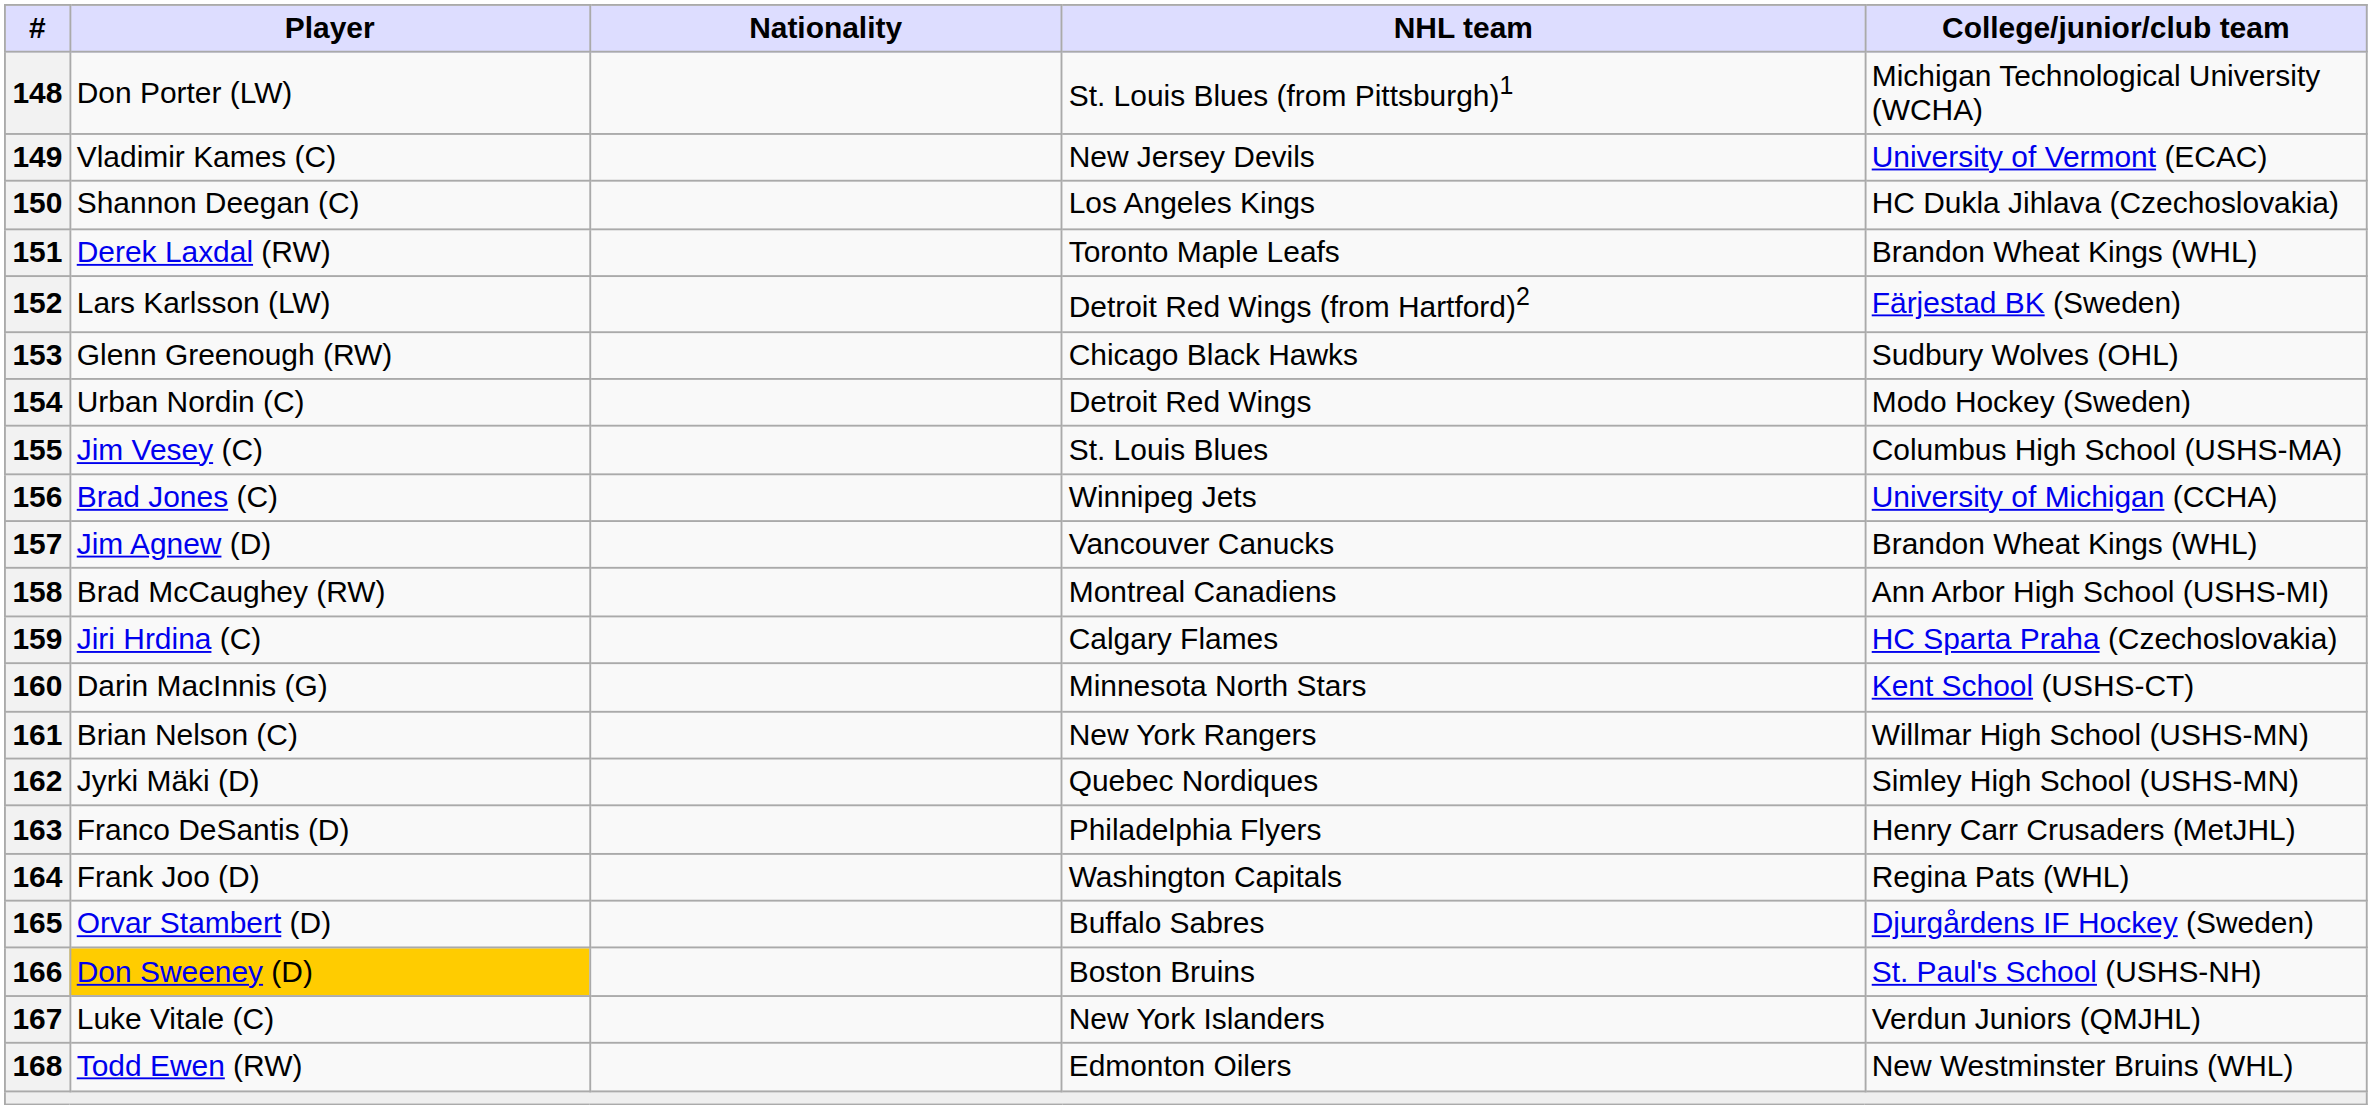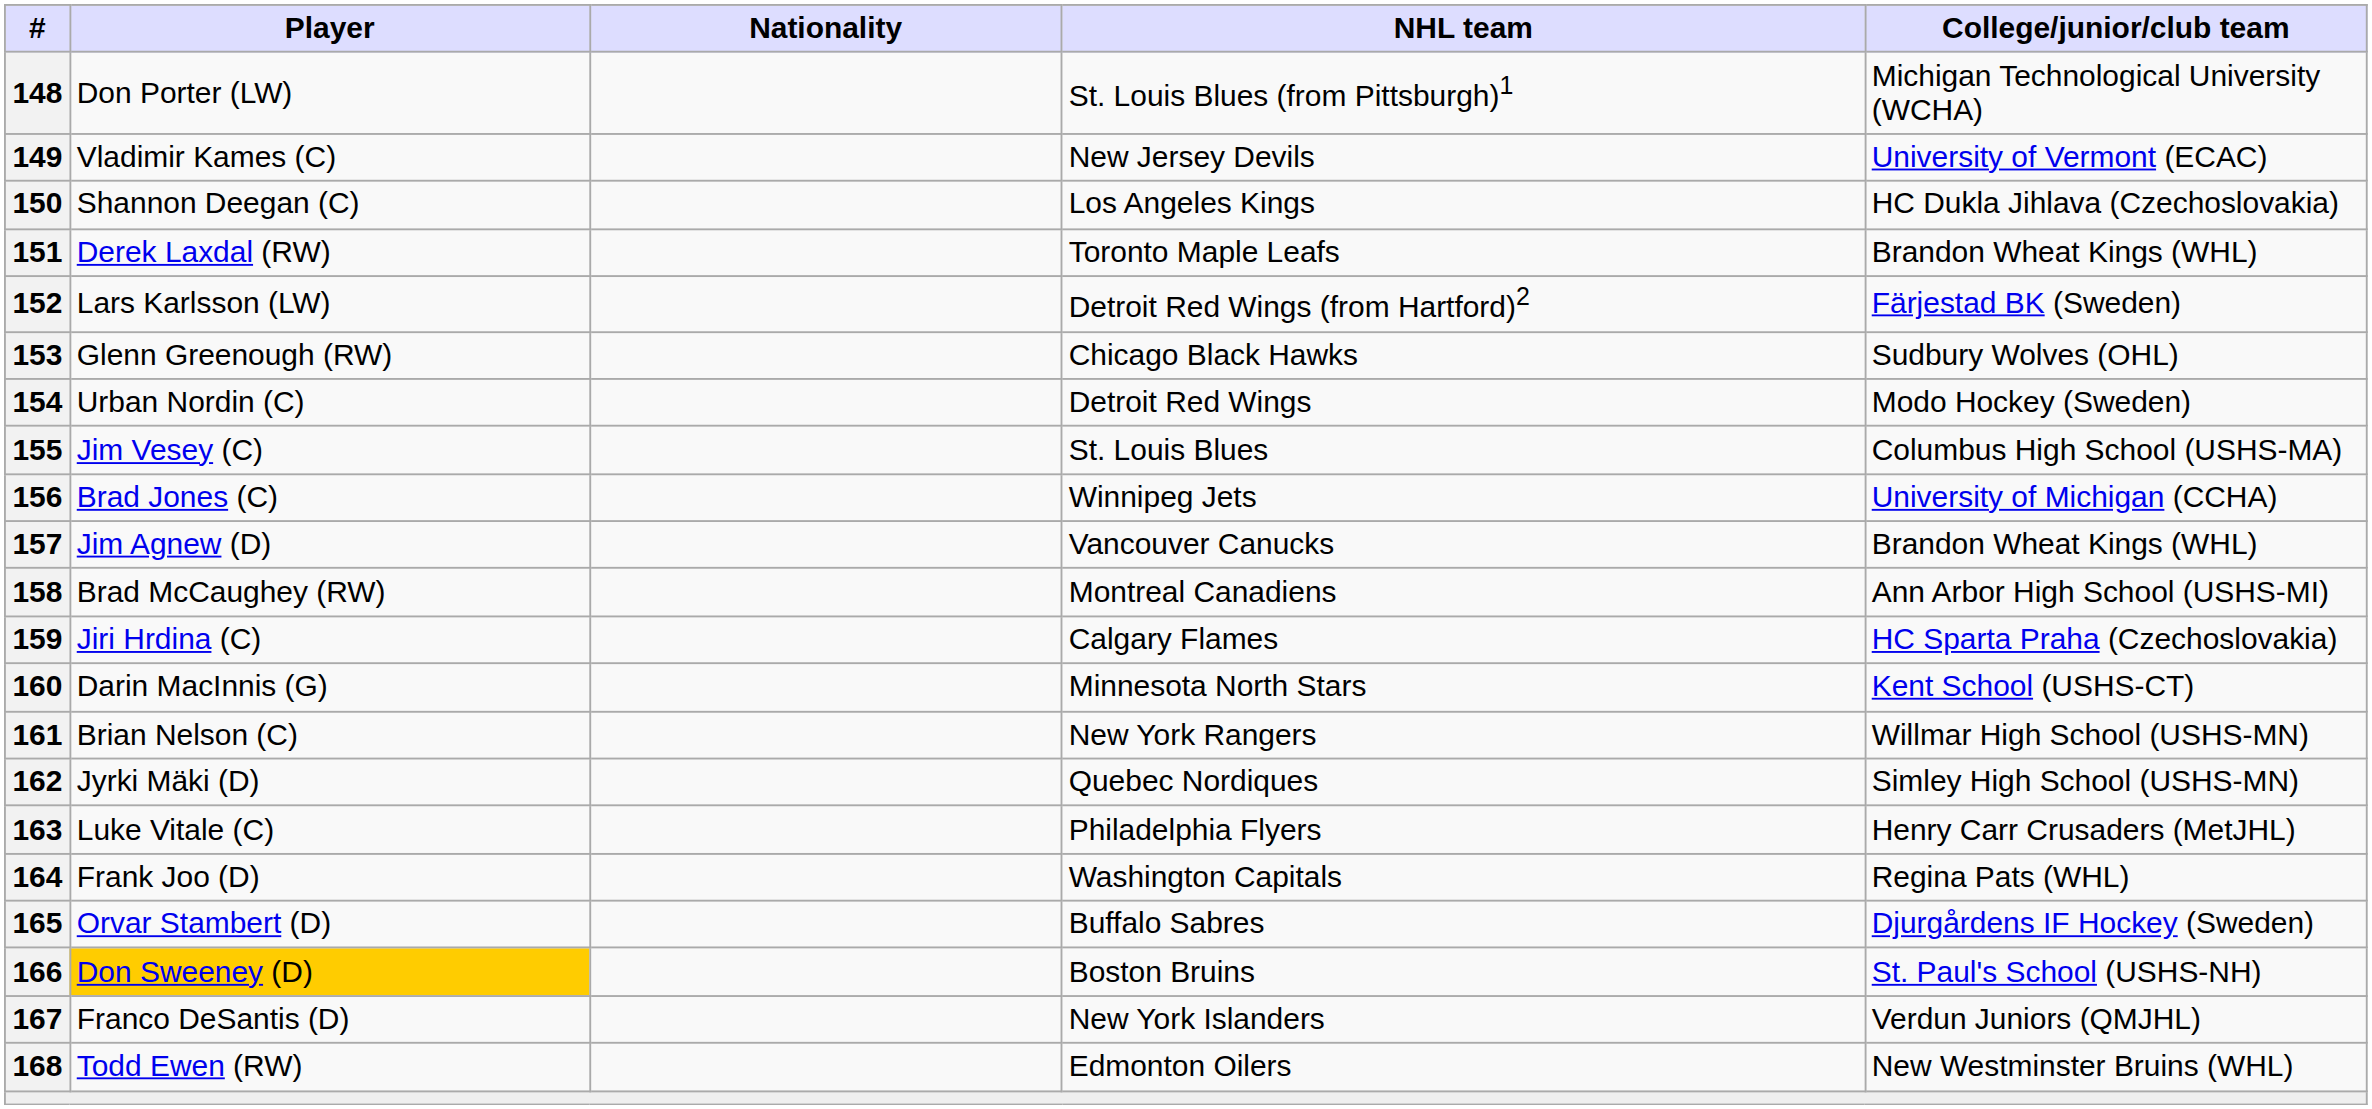163 | Player: Franco DeSantis (D) -> Luke Vitale (C)
167 | Player: Luke Vitale (C) -> Franco DeSantis (D)
